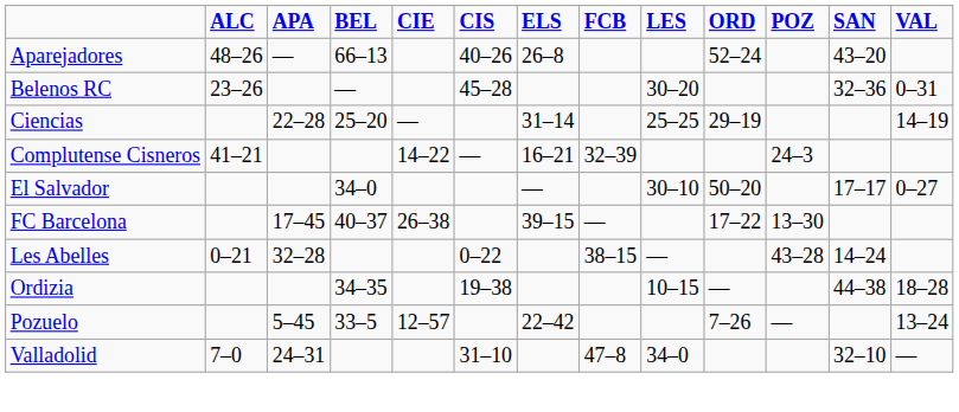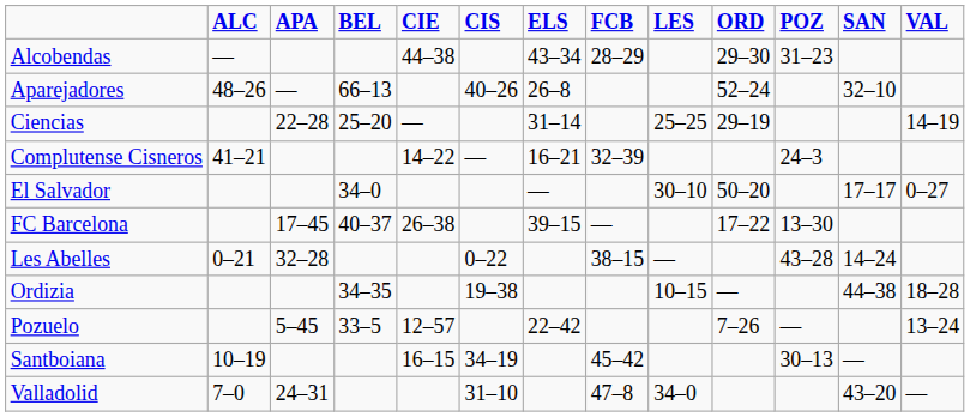+ row: Alcobendas | — | 44–38 | 43–34 | 28–29 | 29–30 | 31–23
Aparejadores | column 12: 43–20 -> 32–10
- row: Belenos RC | 23–26 | — | 45–28 | 30–20 | 32–36 | 0–31
+ row: Santboiana | 10–19 | 16–15 | 34–19 | 45–42 | 30–13 | —
Valladolid | column 12: 32–10 -> 43–20
